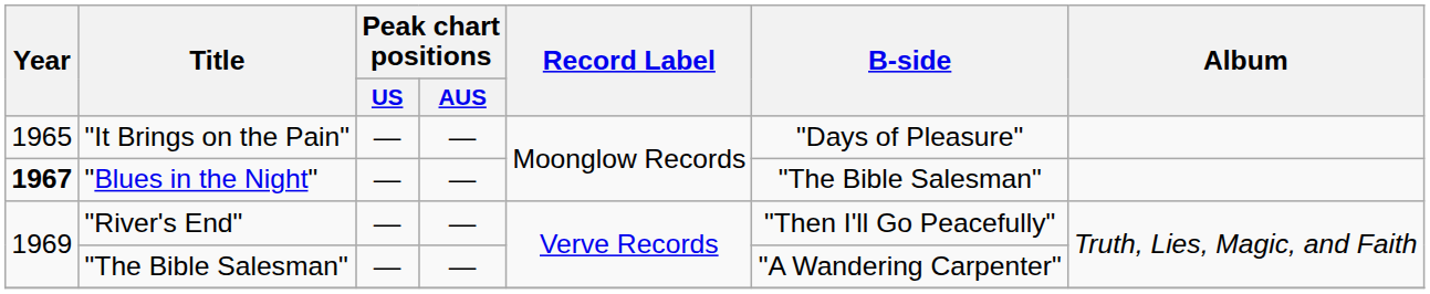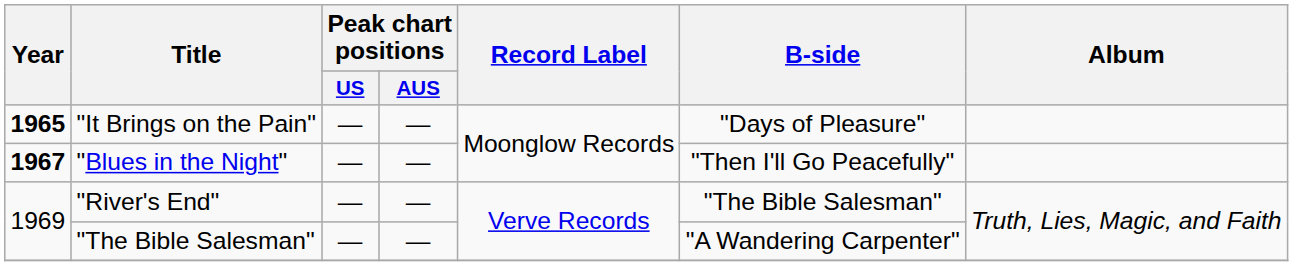"It Brings on the Pain" | Year: normal -> bold
"Blues in the Night" | B-side: "The Bible Salesman" -> "Then I'll Go Peacefully"
"River's End" | B-side: "Then I'll Go Peacefully" -> "The Bible Salesman"
